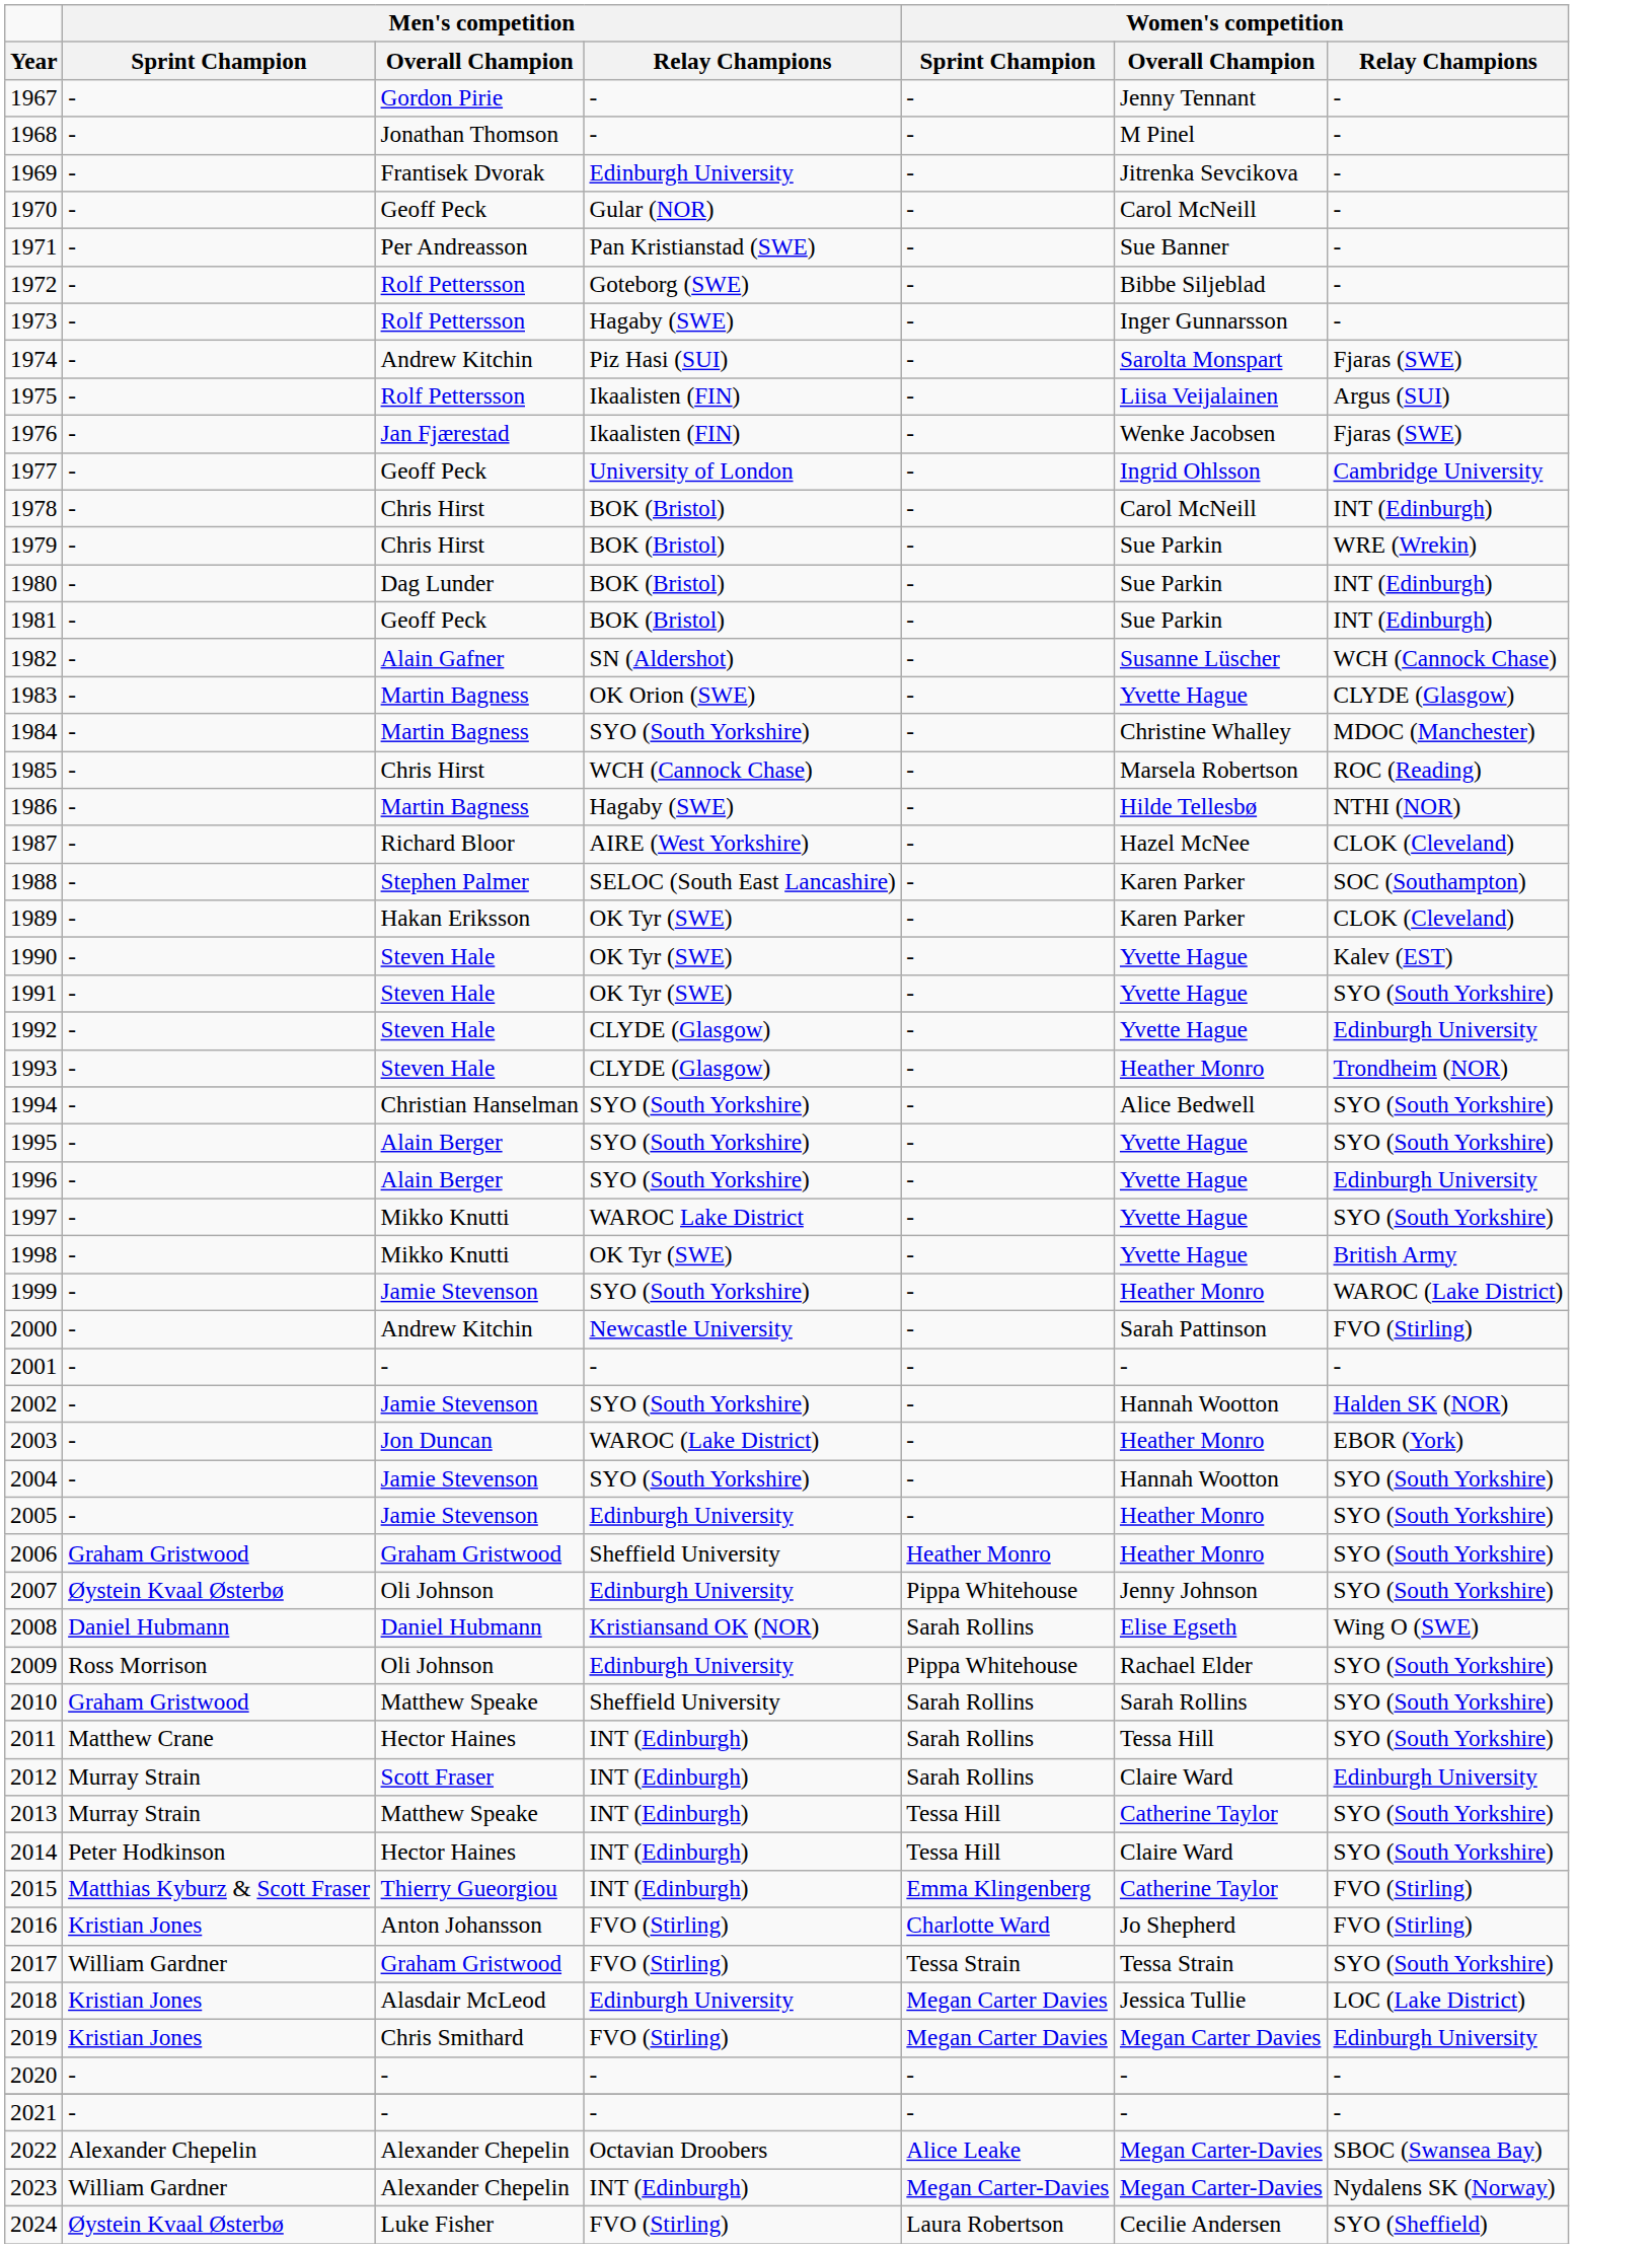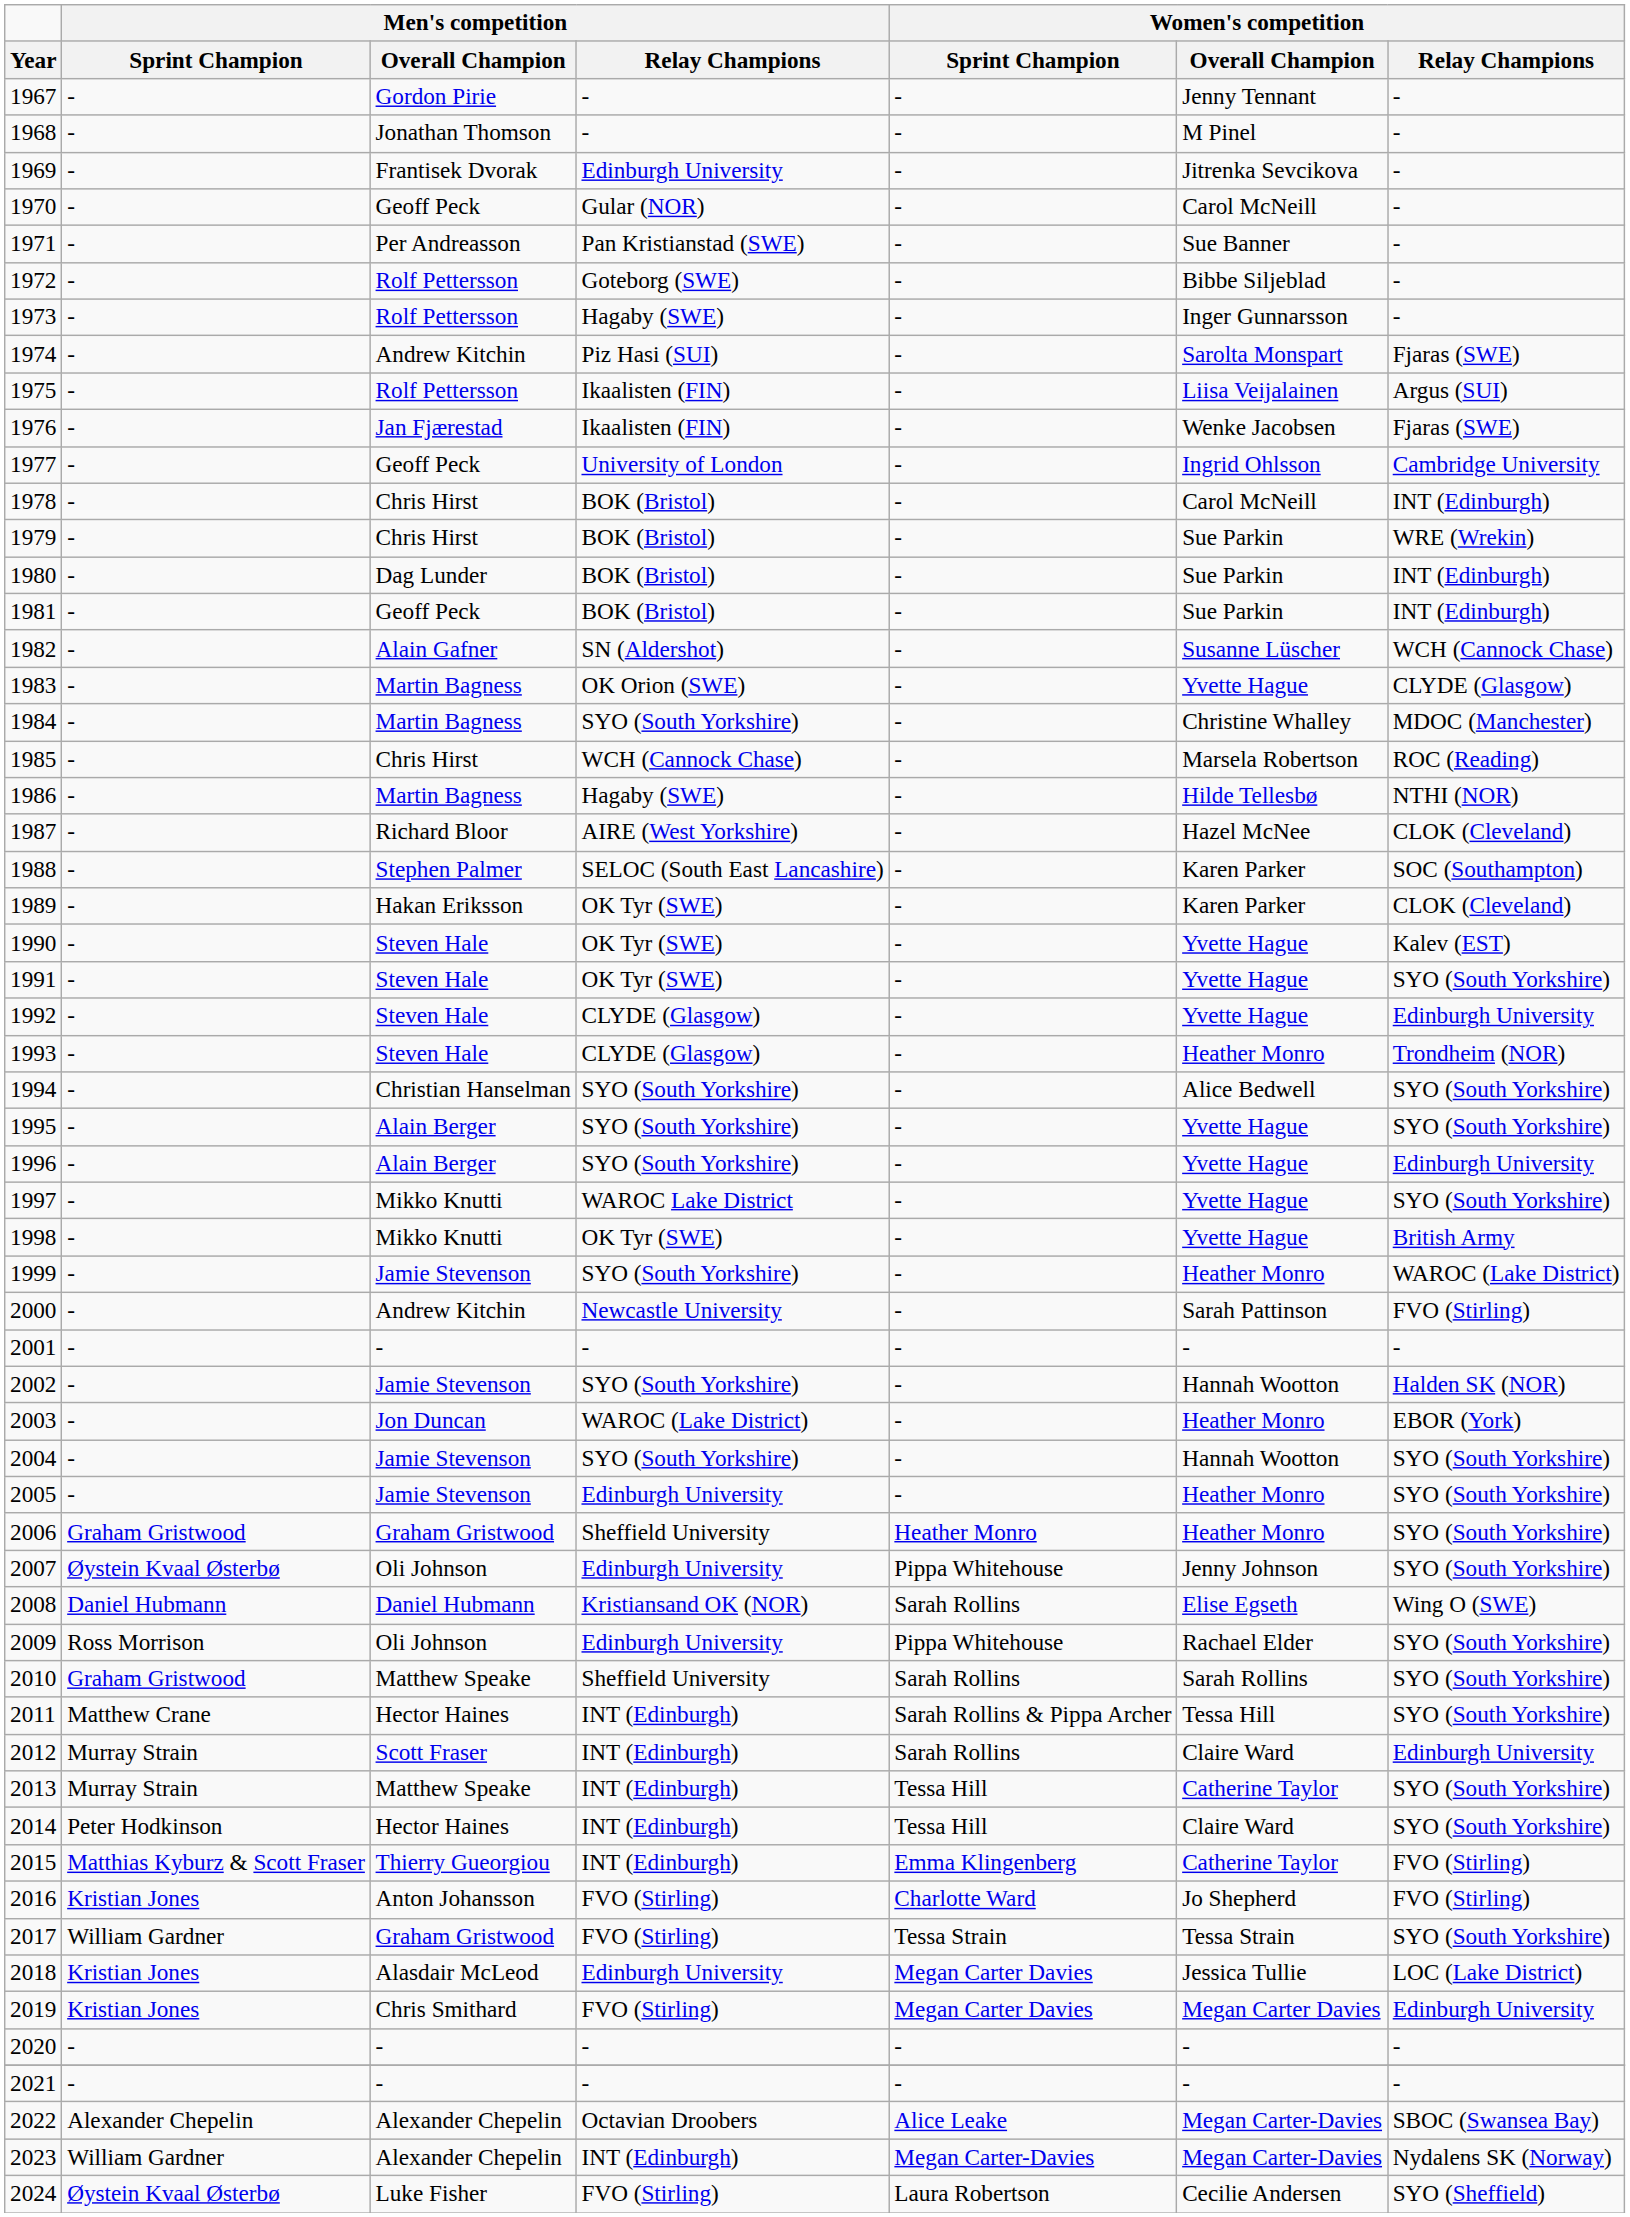2011 | Women's competition / Sprint Champion: Sarah Rollins -> Sarah Rollins & Pippa Archer
